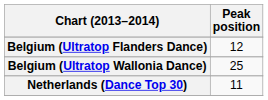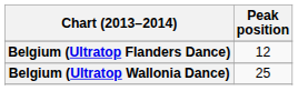- row: Netherlands (Dance Top 30) | 11
